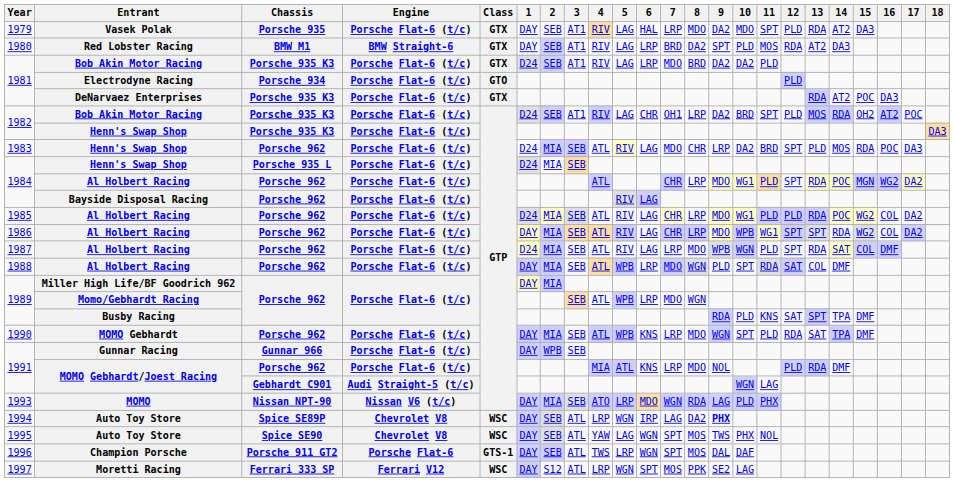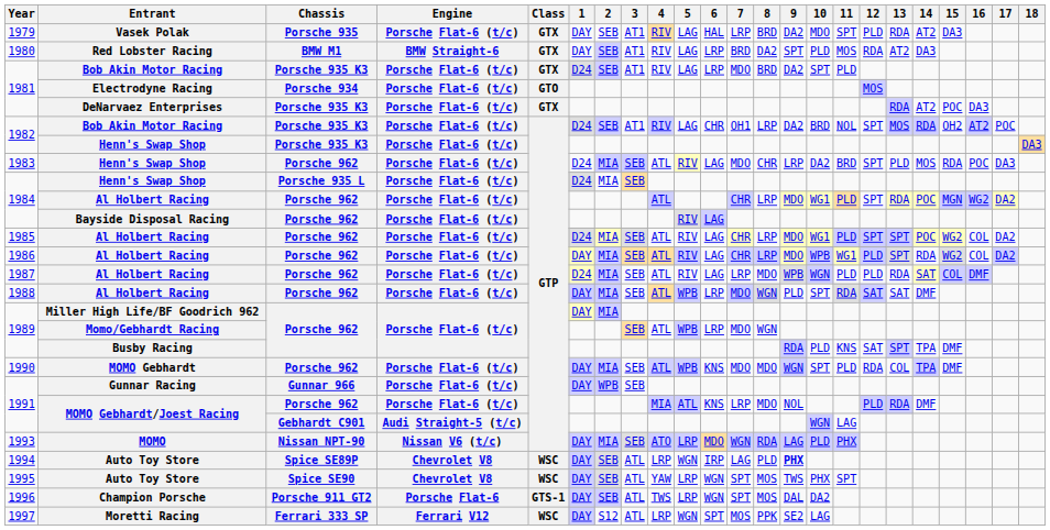1979 | 8: MDO -> BRD
1981 / Bob Akin Motor Racing | 10: DA2 -> SPT
1981 / Electrodyne Racing | 12: PLD -> MOS
1982 / Bob Akin Motor Racing | 11: SPT -> NOL
1982 / Bob Akin Motor Racing | 12: PLD -> SPT
1985 | 12: PLD -> SPT
1985 | 13: RDA -> SPT
1986 | 12: SPT -> PLD
1987 | 12: SPT -> PLD
1988 | 13: COL -> SAT
1990 | 7: LRP -> MDO
1990 | 13: SAT -> COL
1994 | 8: DA2 -> PLD
1995 | 5: LAG -> LRP
1995 | 11: NOL -> SPT
1996 | 10: DAF -> DA2
